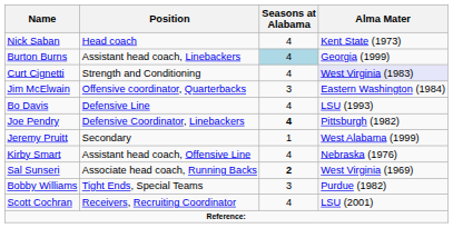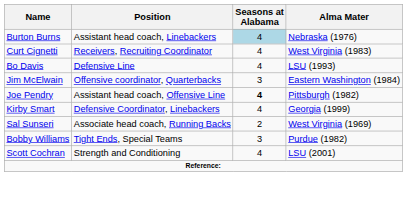- row: Nick Saban | Head coach | 4 | Kent State (1973)
Burton Burns | Alma Mater: Georgia (1999) -> Nebraska (1976)
Curt Cignetti | Position: Strength and Conditioning -> Receivers, Recruiting Coordinator
Curt Cignetti | Alma Mater: lavender background -> no background
rows swapped: Bo Davis <-> Jim McElwain
Joe Pendry | Position: Defensive Coordinator, Linebackers -> Assistant head coach, Offensive Line
- row: Jeremy Pruitt | Secondary | 1 | West Alabama (1999)
Kirby Smart | Position: Assistant head coach, Offensive Line -> Defensive Coordinator, Linebackers
Kirby Smart | Alma Mater: Nebraska (1976) -> Georgia (1999)
Sal Sunseri | Seasons at Alabama: bold -> normal
Scott Cochran | Position: Receivers, Recruiting Coordinator -> Strength and Conditioning
